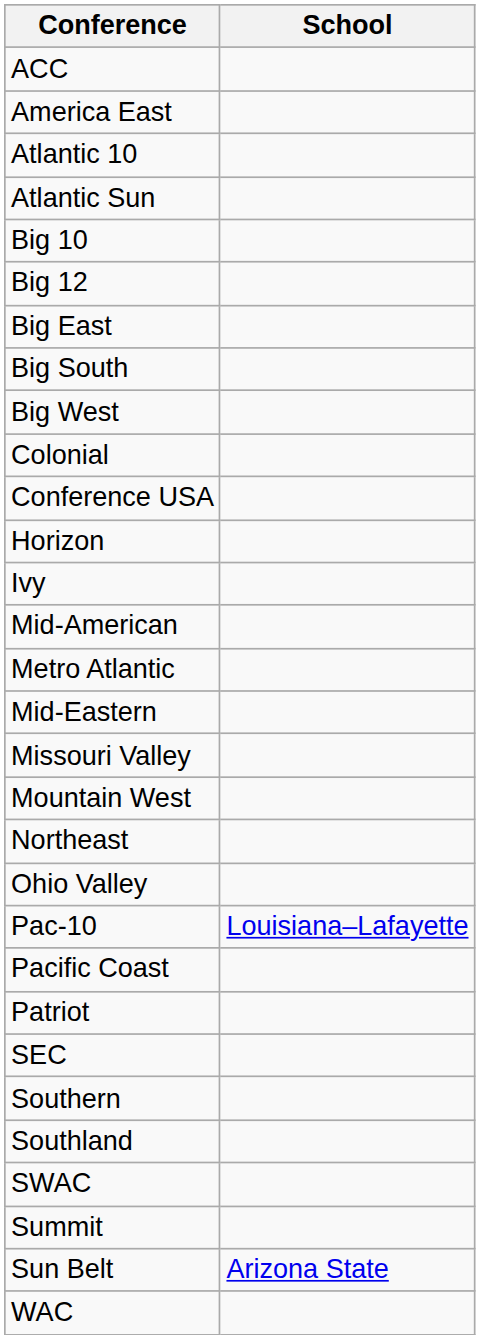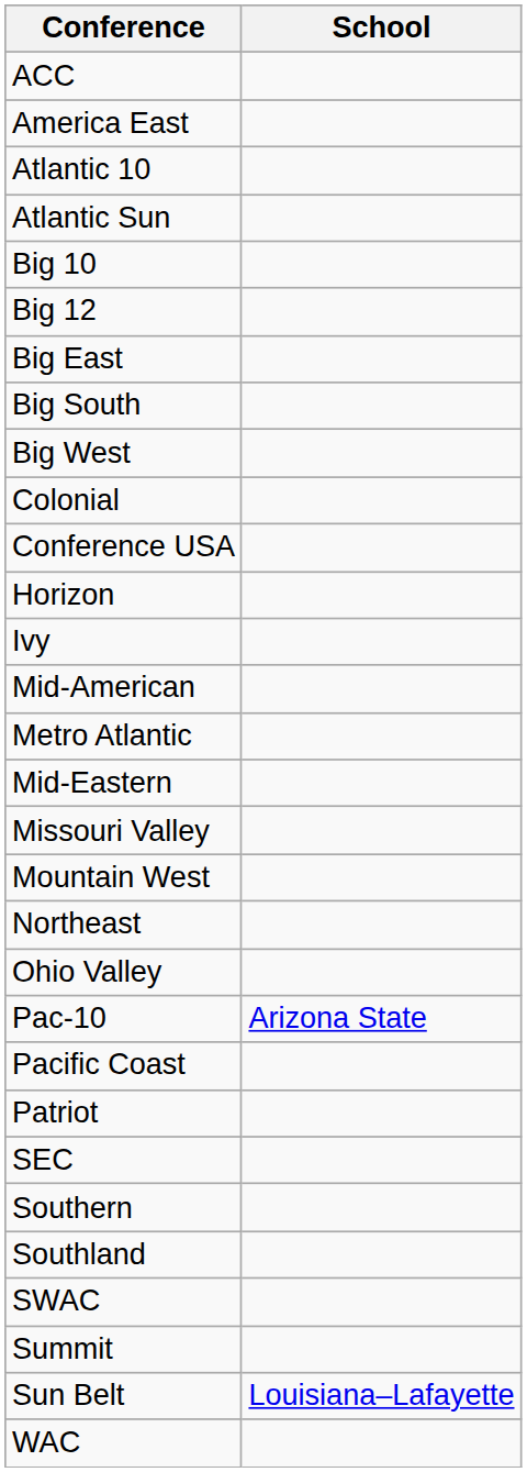Pac-10 | School: Louisiana–Lafayette -> Arizona State
Sun Belt | School: Arizona State -> Louisiana–Lafayette
